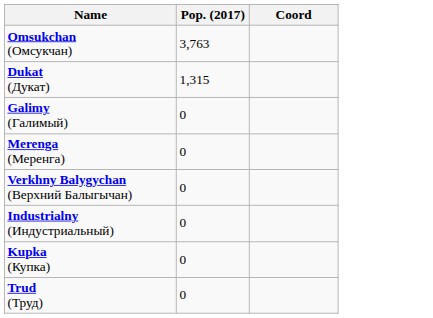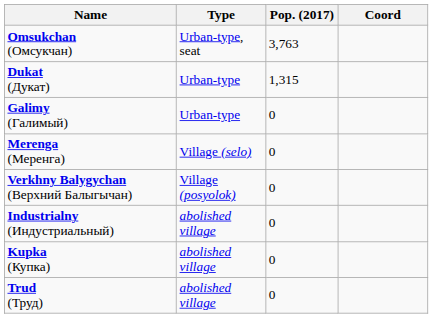+ column: Type | Urban-type, seat | Urban-type | Urban-type | Village (selo) | Village (posyolok) | abolished village | abolished village | abolished village
